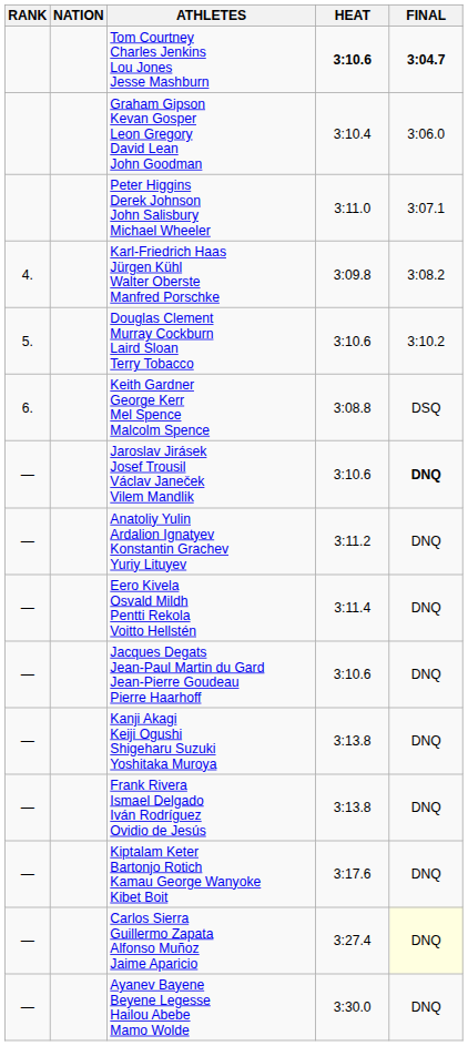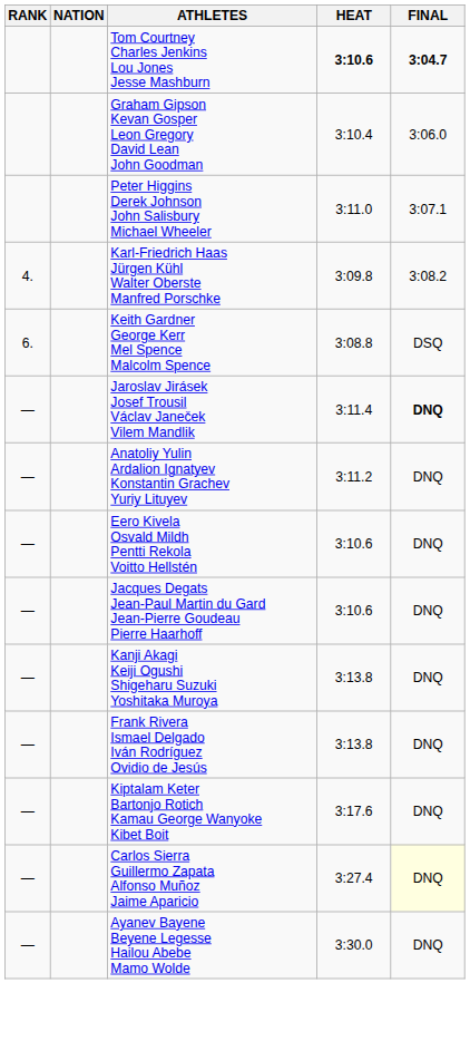- row: 5. | Douglas Clement Murray Cockburn Laird Sloan Terry Tobacco | 3:10.6 | 3:10.2
Jaroslav Jirásek Josef Trousil Václav Janeček Vilem Mandlik | HEAT: 3:10.6 -> 3:11.4
Eero Kivela Osvald Mildh Pentti Rekola Voitto Hellstén | HEAT: 3:11.4 -> 3:10.6
